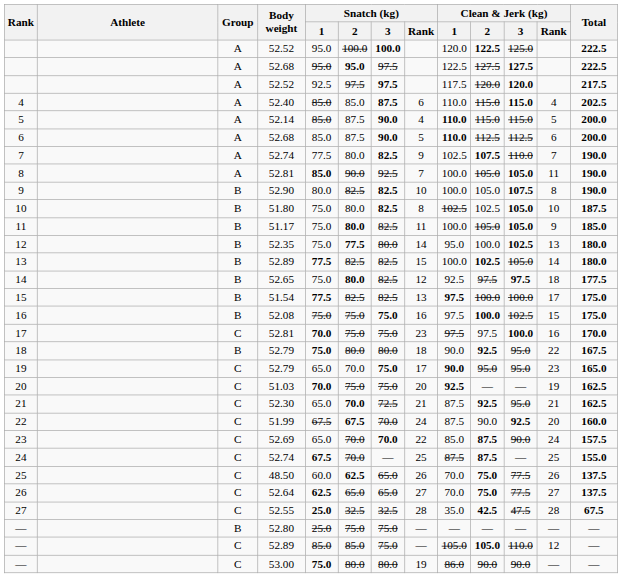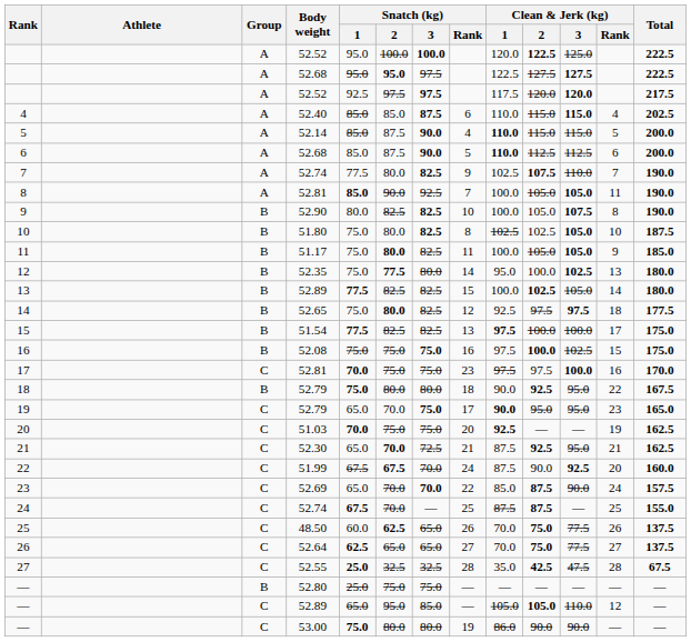— / 52.89 | Snatch (kg) / 1: 85.0 -> 65.0
— / 52.89 | Snatch (kg) / 2: 85.0 -> 95.0
— / 52.89 | Snatch (kg) / 3: 75.0 -> 85.0
